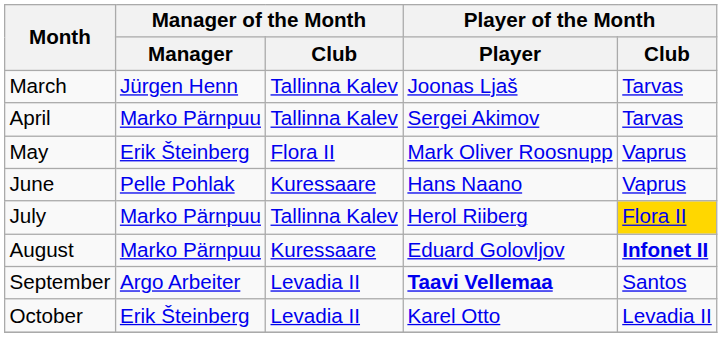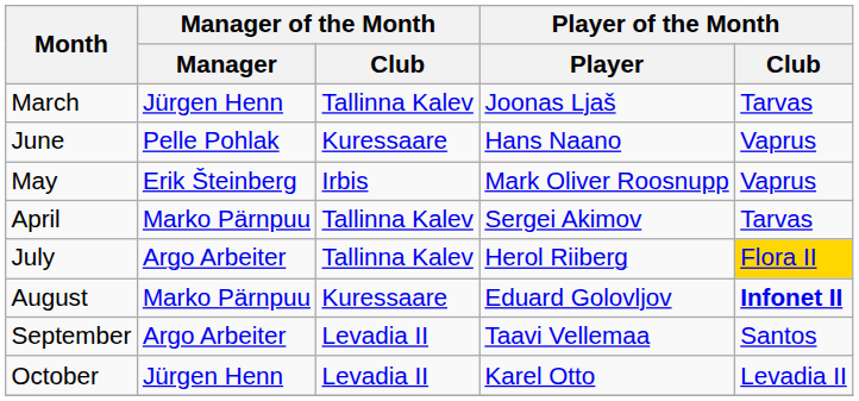rows swapped: April <-> June
May | Manager of the Month / Club: Flora II -> Irbis
July | Manager of the Month / Manager: Marko Pärnpuu -> Argo Arbeiter
September | Player of the Month / Player: bold -> normal
October | Manager of the Month / Manager: Erik Šteinberg -> Jürgen Henn
